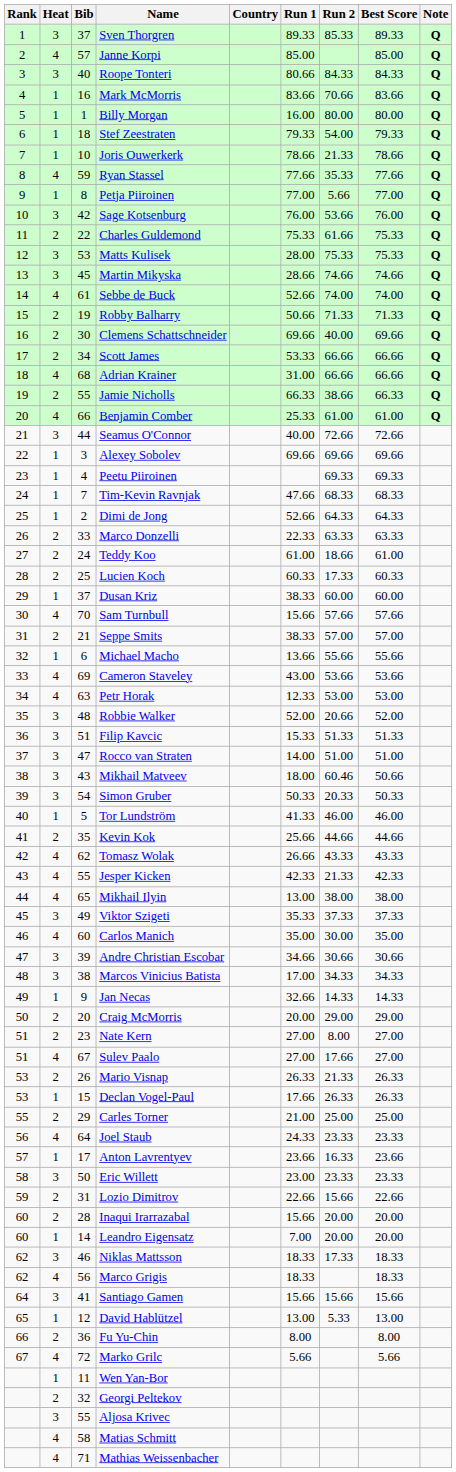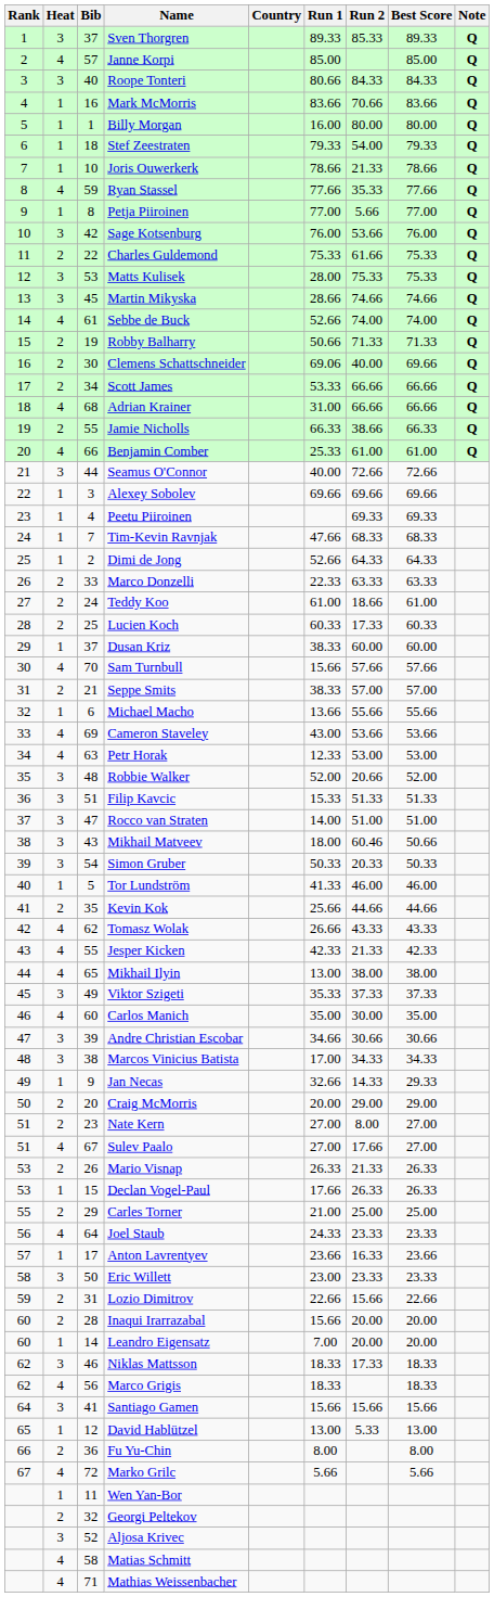Clemens Schattschneider | Run 1: 69.66 -> 69.06
Jan Necas | Best Score: 14.33 -> 29.33
Aljosa Krivec | Bib: 55 -> 52
